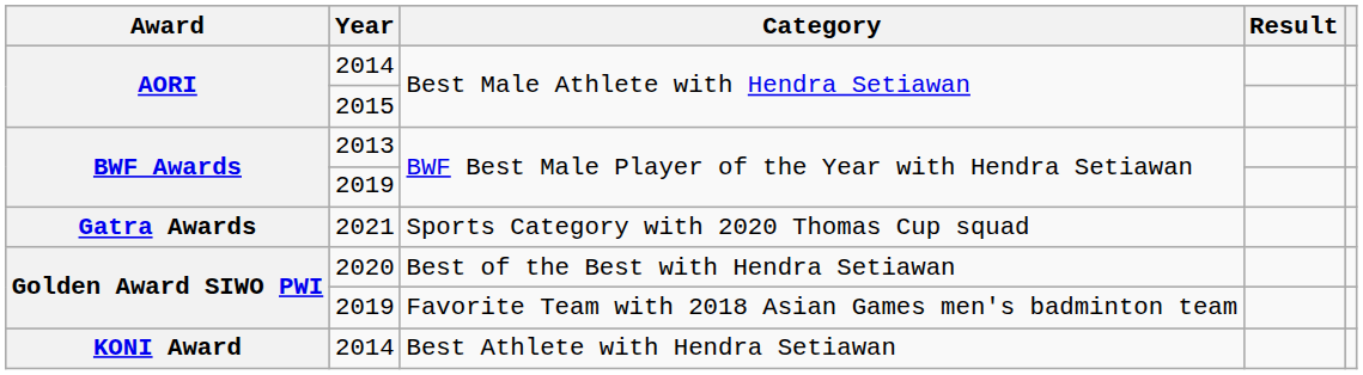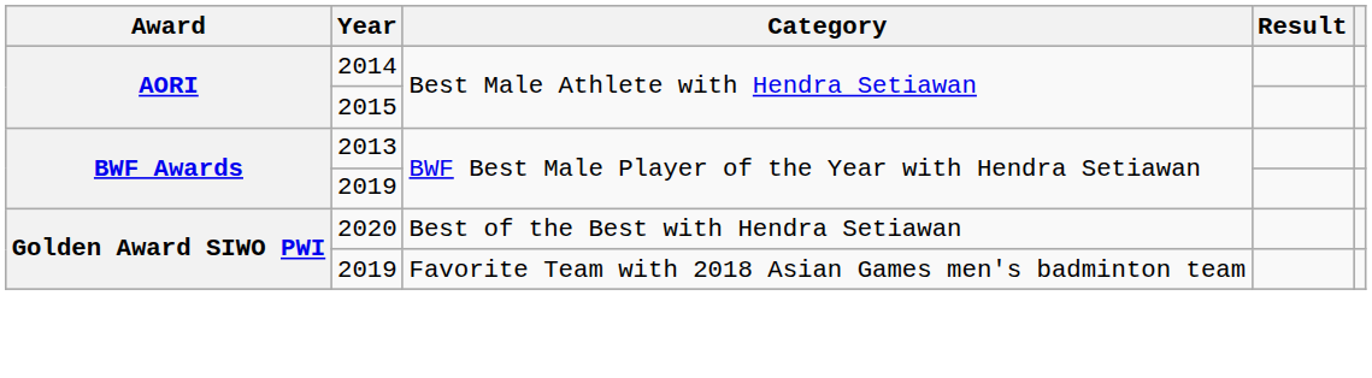- row: Gatra Awards | 2021 | Sports Category with 2020 Thomas Cup squad
- row: KONI Award | 2014 | Best Athlete with Hendra Setiawan
